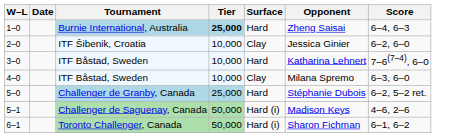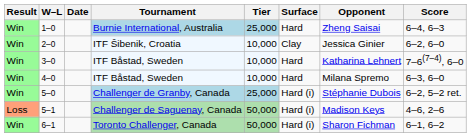+ column: Result | Win | Win | Win | Win | Win | Loss | Win
1–0 | Tier: bold -> normal
4–0 | Surface: Clay -> Hard
5–0 | Surface: Hard -> Hard (i)
